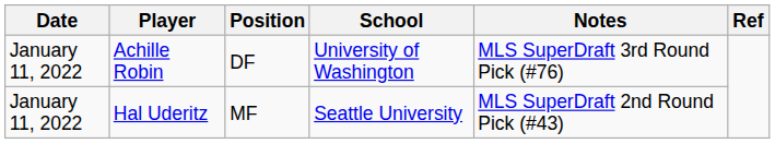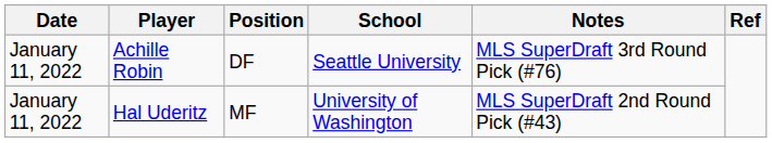Achille Robin | School: University of Washington -> Seattle University
Hal Uderitz | School: Seattle University -> University of Washington
